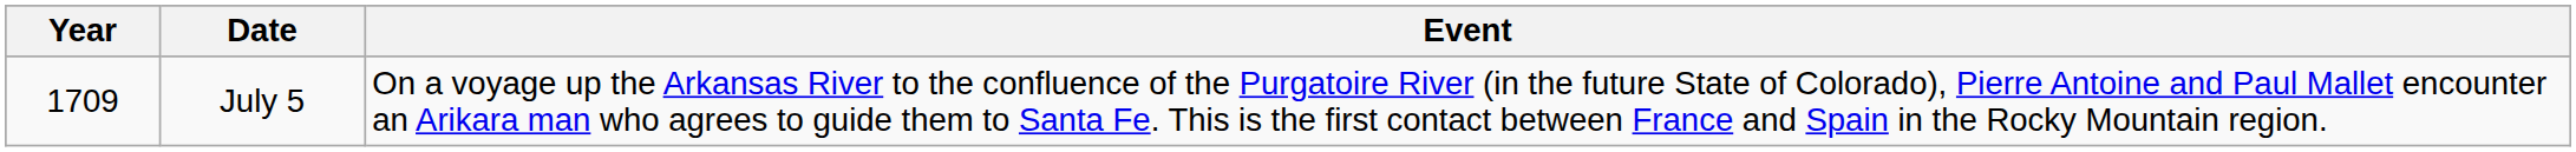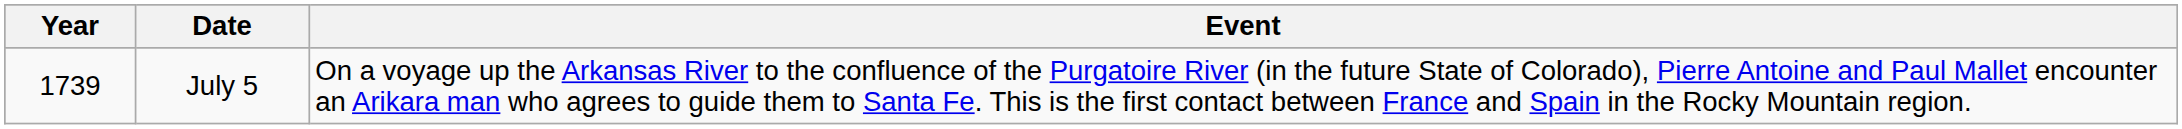July 5 | Year: 1709 -> 1739
